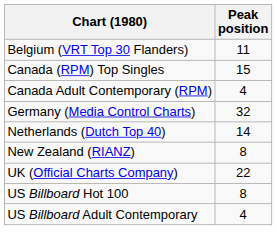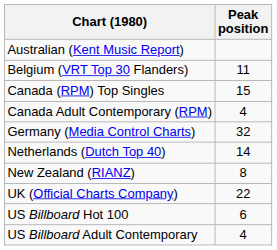+ row: Australian (Kent Music Report)
US Billboard Hot 100 | Peak position: 8 -> 6
